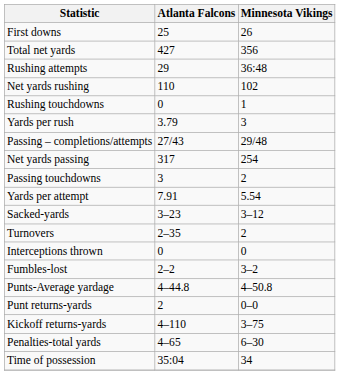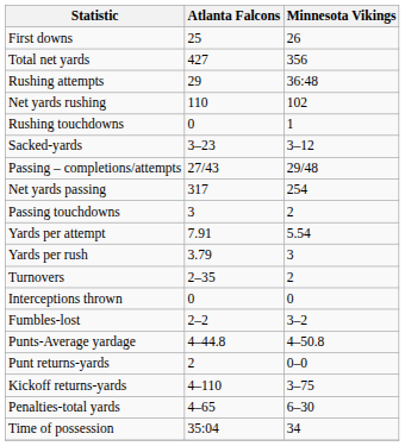rows swapped: Yards per rush <-> Sacked-yards
